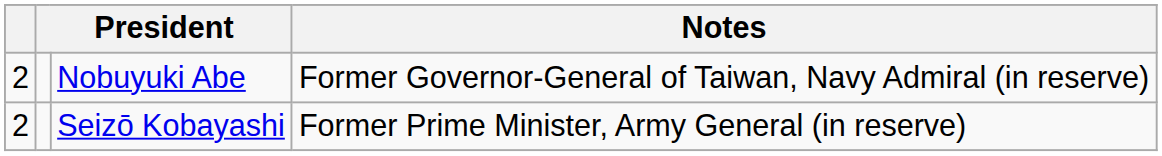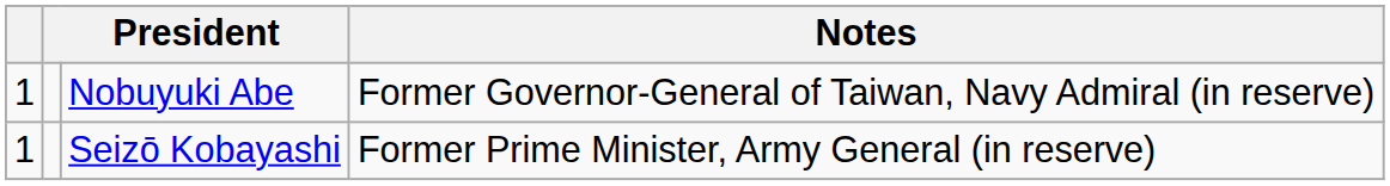Nobuyuki Abe | column 1: 2 -> 1
Seizō Kobayashi | column 1: 2 -> 1
